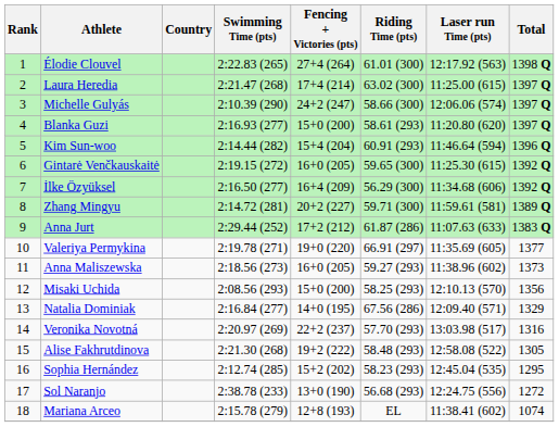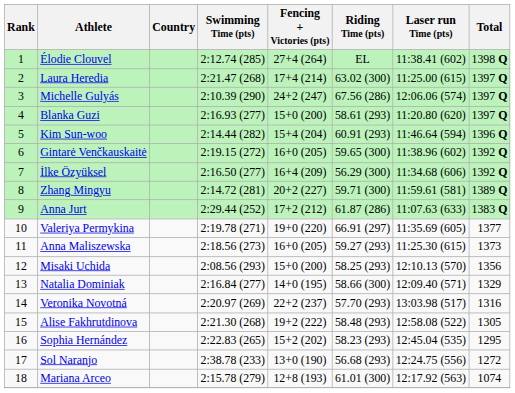Élodie Clouvel | Swimming Time (pts): 2:22.83 (265) -> 2:12.74 (285)
Élodie Clouvel | Riding Time (pts): 61.01 (300) -> EL
Élodie Clouvel | Laser run Time (pts): 12:17.92 (563) -> 11:38.41 (602)
Michelle Gulyás | Riding Time (pts): 58.66 (300) -> 67.56 (286)
Gintarė Venčkauskaitė | Laser run Time (pts): 11:25.30 (615) -> 11:38.96 (602)
Anna Maliszewska | Laser run Time (pts): 11:38.96 (602) -> 11:25.30 (615)
Natalia Dominiak | Riding Time (pts): 67.56 (286) -> 58.66 (300)
Sophia Hernández | Swimming Time (pts): 2:12.74 (285) -> 2:22.83 (265)
Mariana Arceo | Riding Time (pts): EL -> 61.01 (300)
Mariana Arceo | Laser run Time (pts): 11:38.41 (602) -> 12:17.92 (563)
